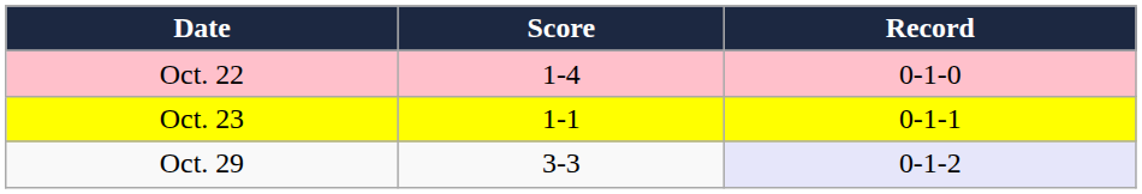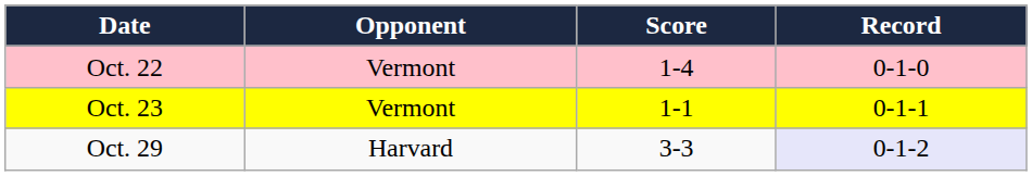+ column: Opponent | Vermont | Vermont | Harvard
